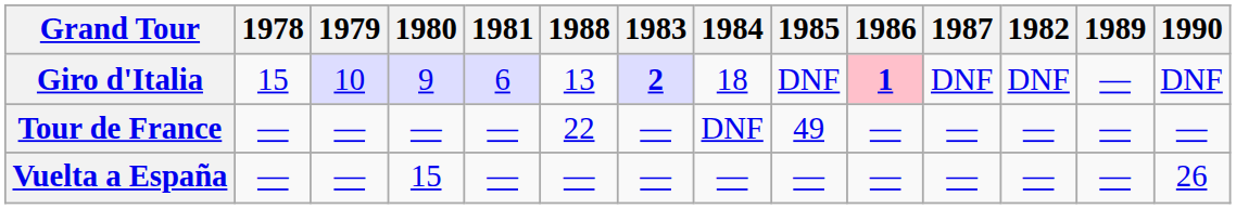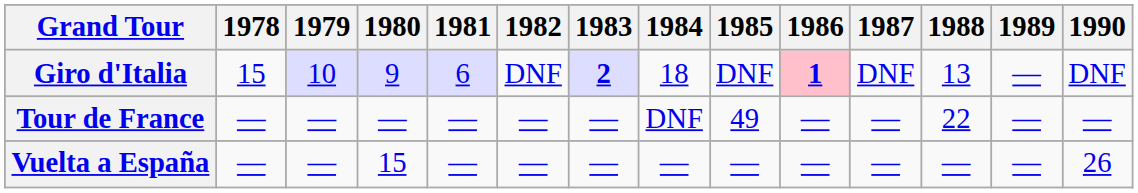columns swapped: 1982 <-> 1988
